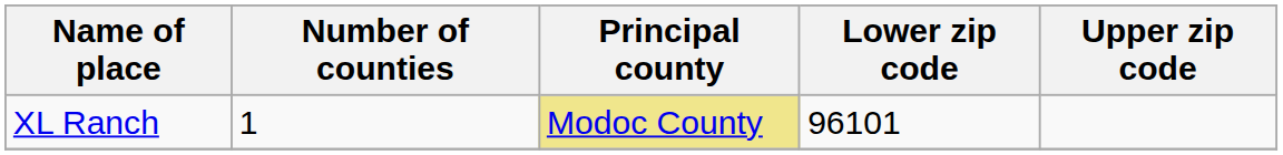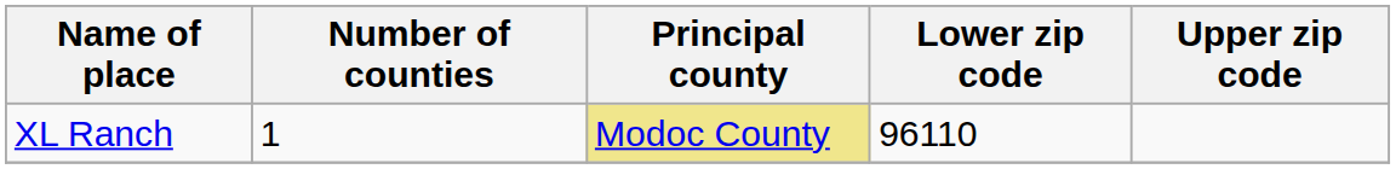XL Ranch | Lower zip code: 96101 -> 96110
